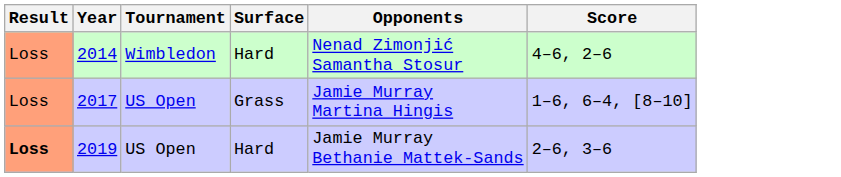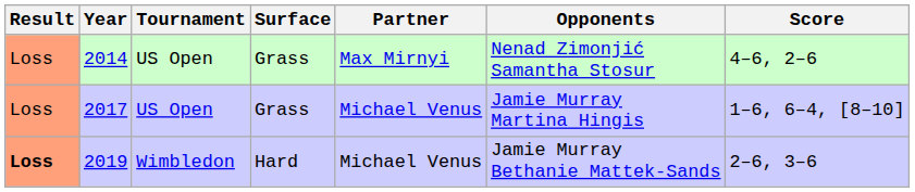+ column: Partner | Max Mirnyi | Michael Venus | Michael Venus
2014 | Tournament: Wimbledon -> US Open
2014 | Surface: Hard -> Grass
2019 | Tournament: US Open -> Wimbledon
